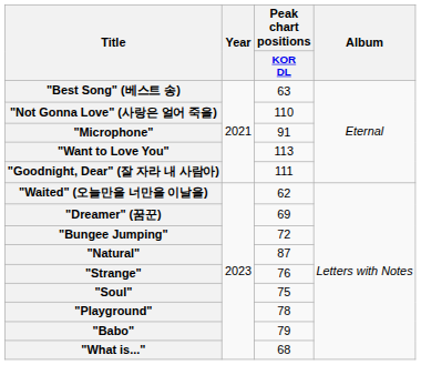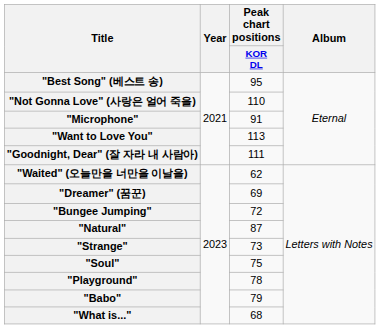"Best Song" (베스트 송) | Peak chart positions / KOR DL: 63 -> 95
"Strange" | Peak chart positions / KOR DL: 76 -> 73
